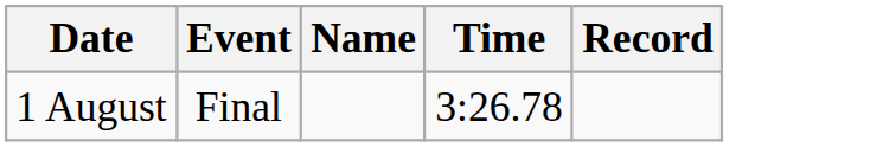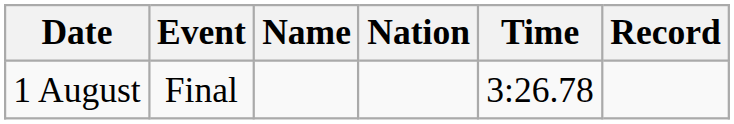+ column: Nation
